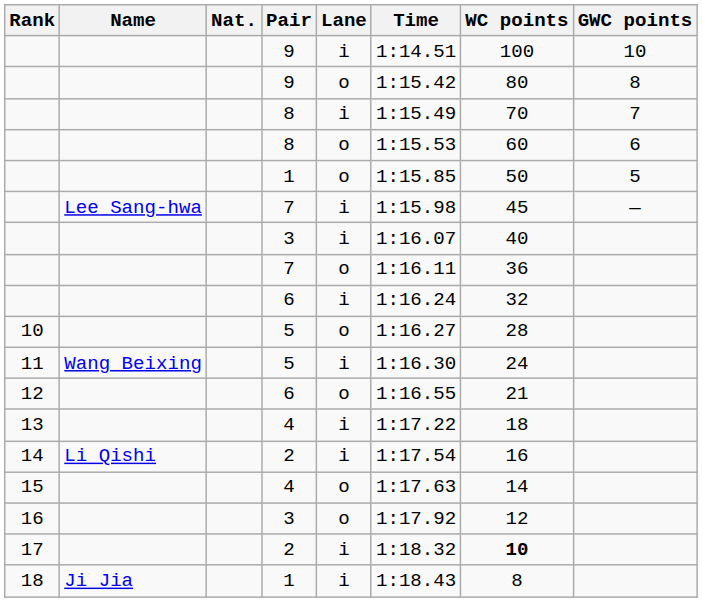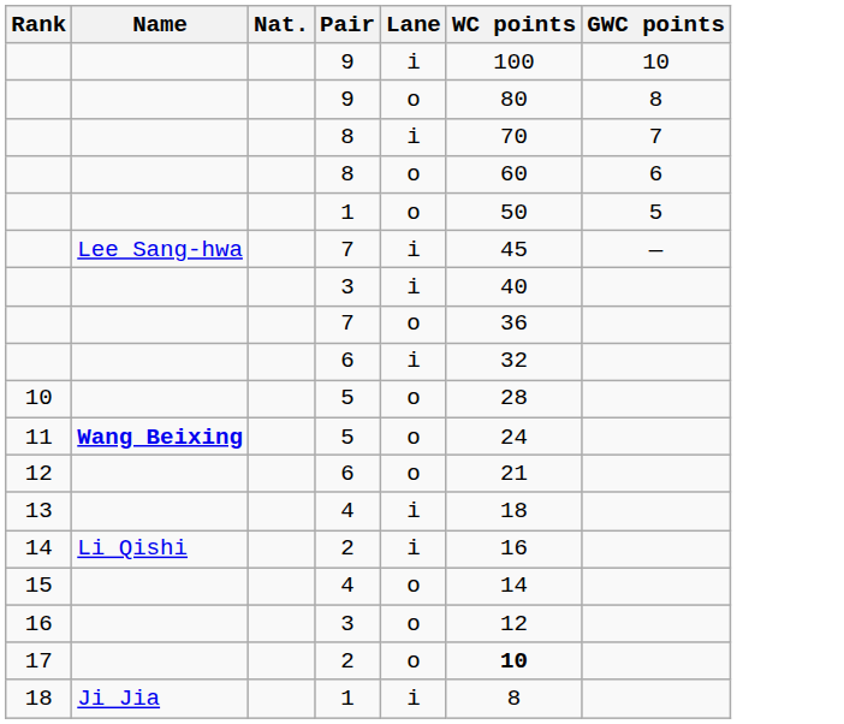- column: Time | 1:14.51 | 1:15.42 | 1:15.49 | 1:15.53 | 1:15.85 | 1:15.98 | 1:16.07 | 1:16.11 | 1:16.24 | 1:16.27 | 1:16.30 | 1:16.55 | 1:17.22 | 1:17.54 | 1:17.63 | 1:17.92 | 1:18.32 | 1:18.43
11 | Name: normal -> bold
11 | Lane: i -> o
17 | Lane: i -> o
